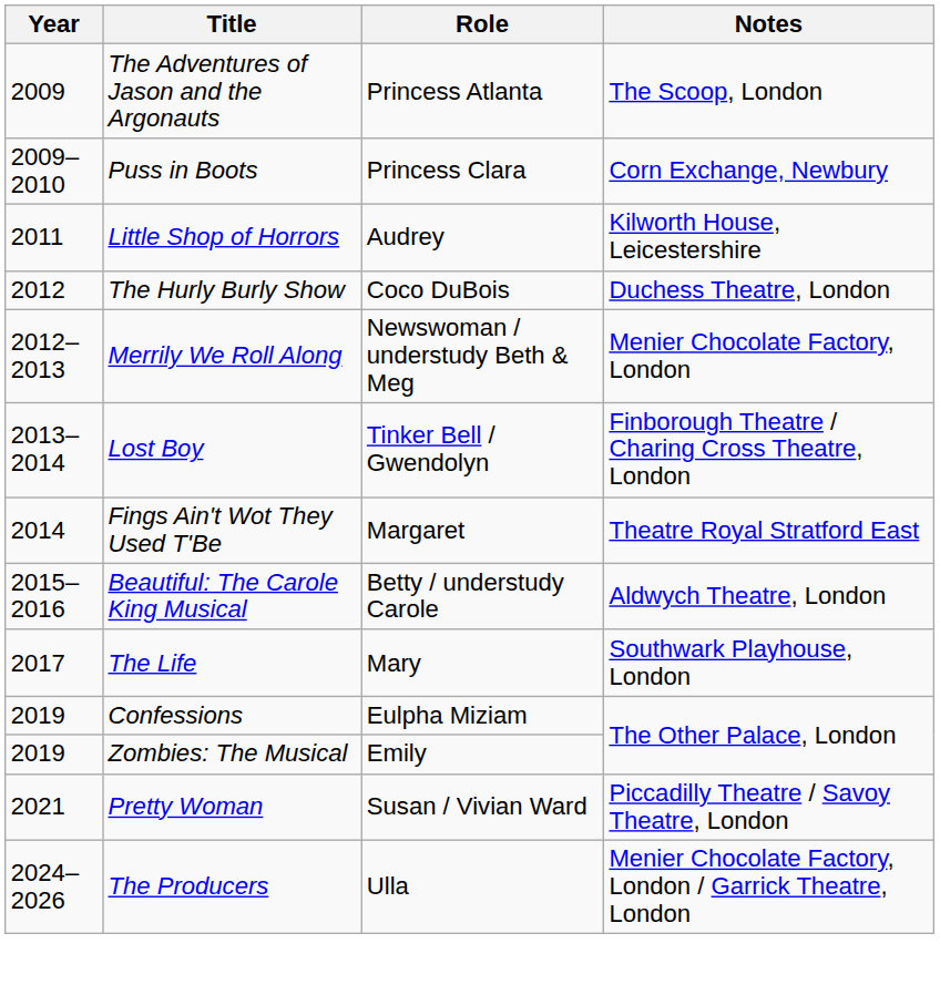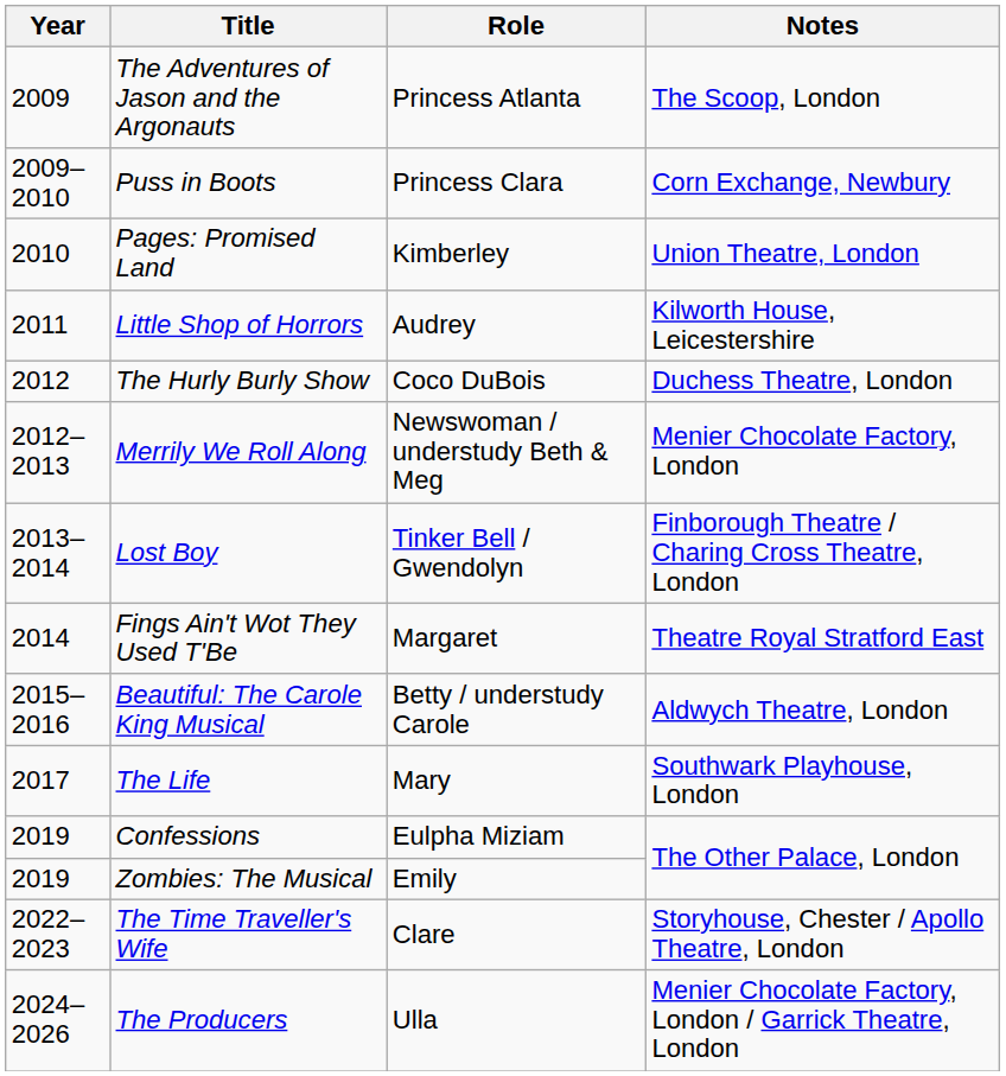+ row: 2010 | Pages: Promised Land | Kimberley | Union Theatre, London
- row: 2021 | Pretty Woman | Susan / Vivian Ward | Piccadilly Theatre / Savoy Theatre, London
+ row: 2022–2023 | The Time Traveller's Wife | Clare | Storyhouse, Chester / Apollo Theatre, London
